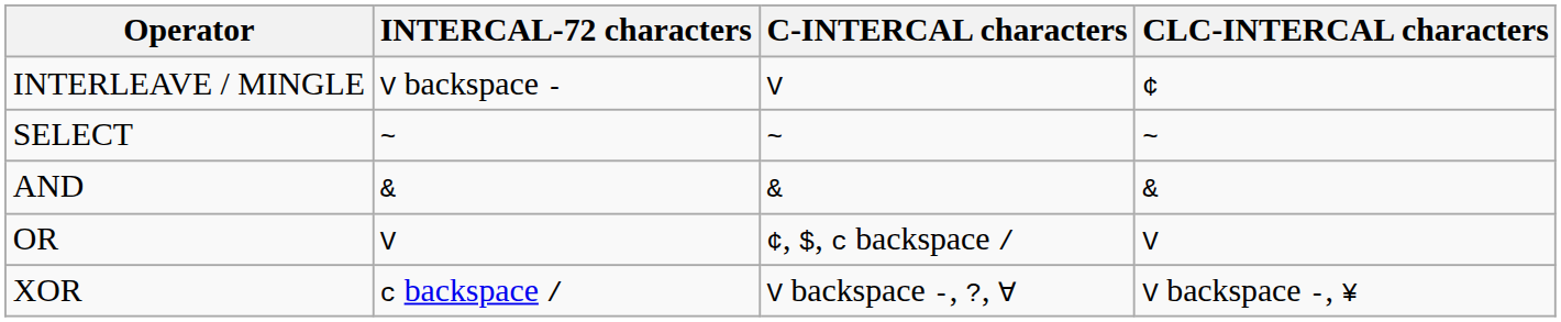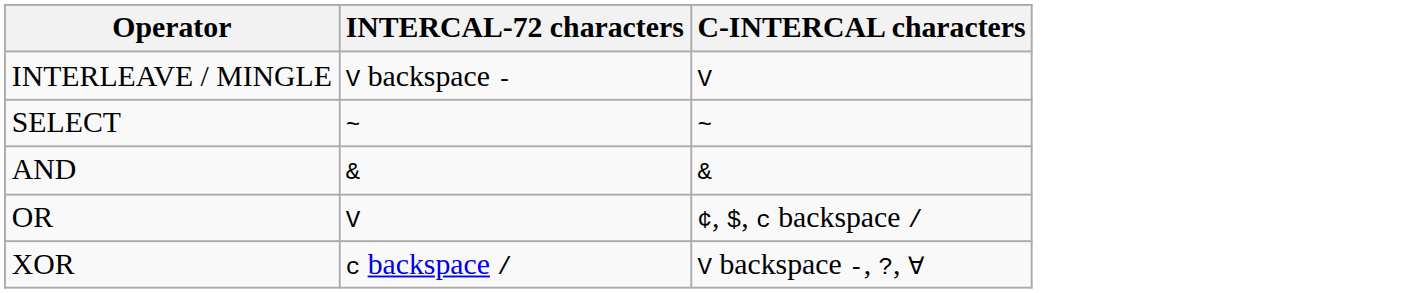- column: CLC-INTERCAL characters | ¢ | ~ | & | V | V backspace -, ¥
